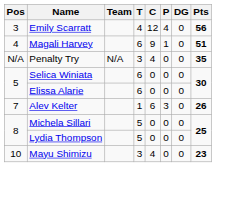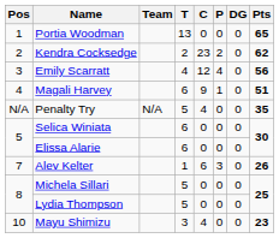+ row: 1 | Portia Woodman | 13 | 0 | 0 | 0 | 65
+ row: 2 | Kendra Cocksedge | 2 | 23 | 2 | 0 | 62
Penalty Try | T: 3 -> 5
